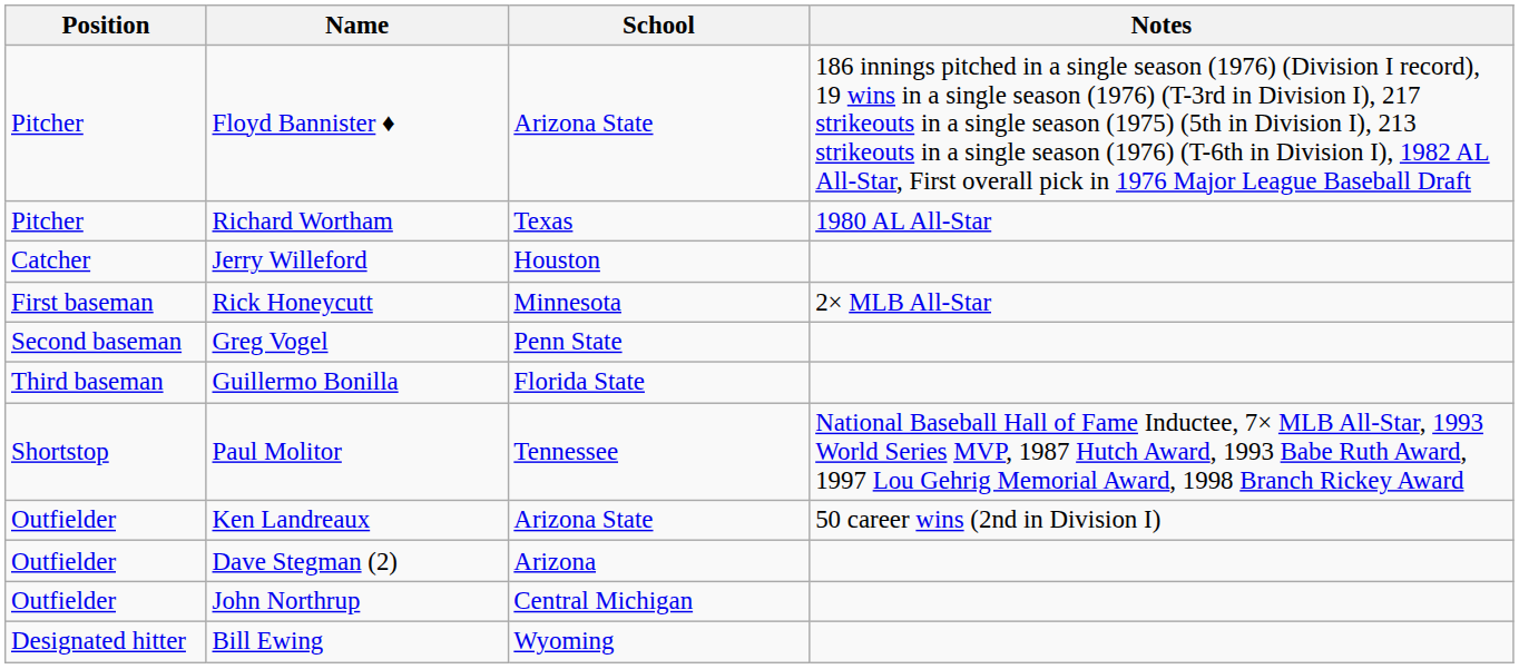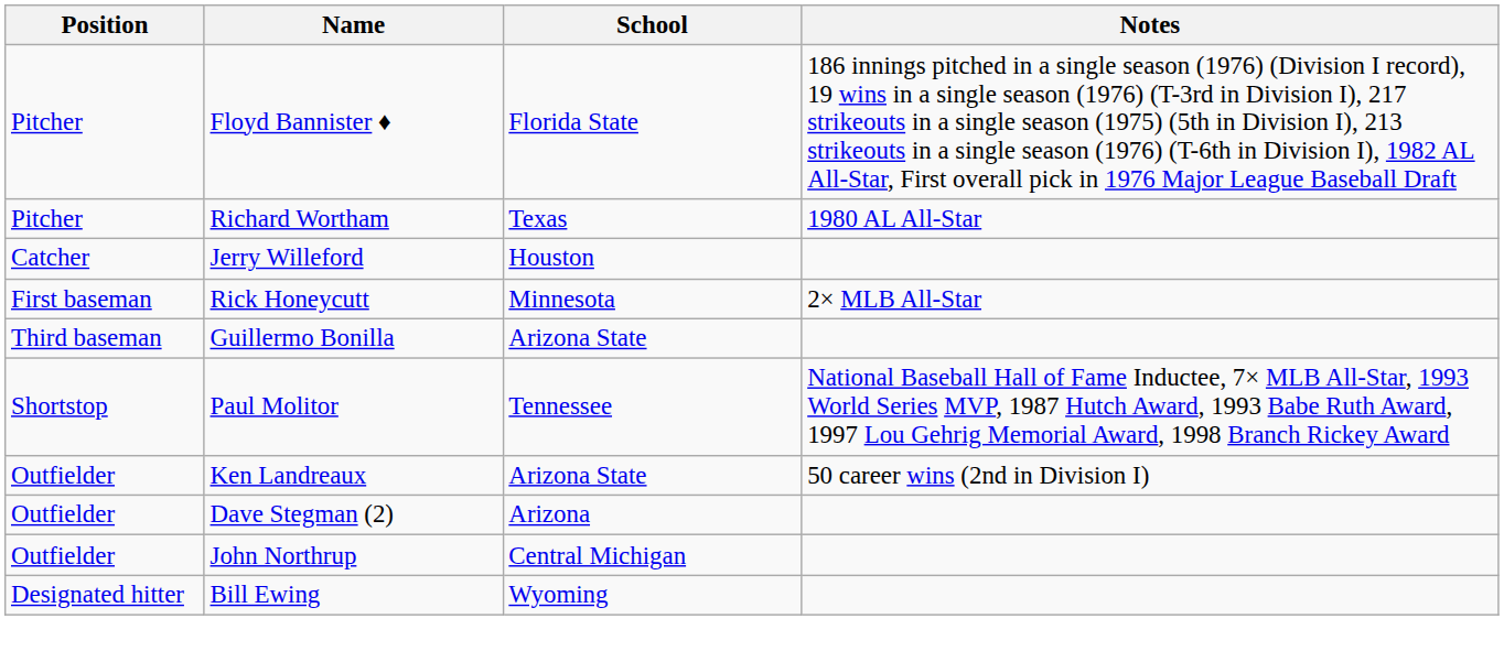Floyd Bannister ♦ | School: Arizona State -> Florida State
- row: Second baseman | Greg Vogel | Penn State
Guillermo Bonilla | School: Florida State -> Arizona State
